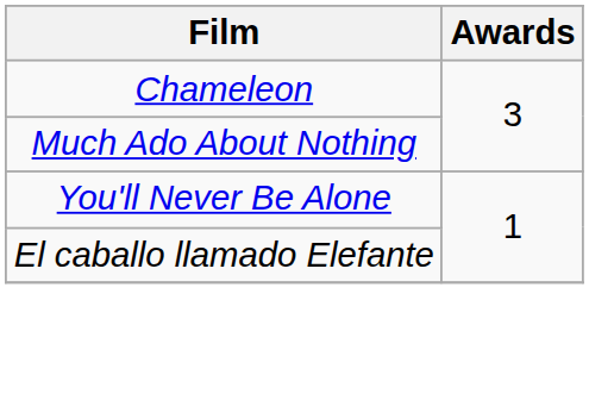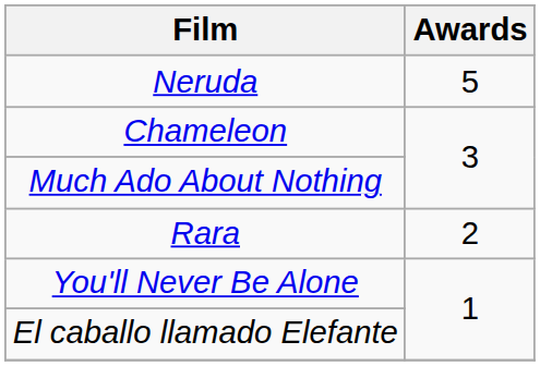+ row: Neruda | 5
+ row: Rara | 2
